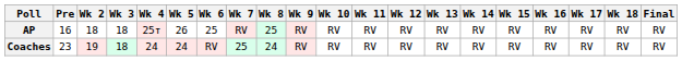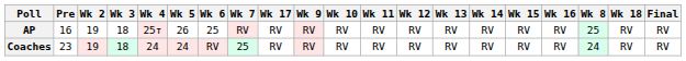columns swapped: Wk 8 <-> Wk 17
AP | Wk 2: 18 -> 19
